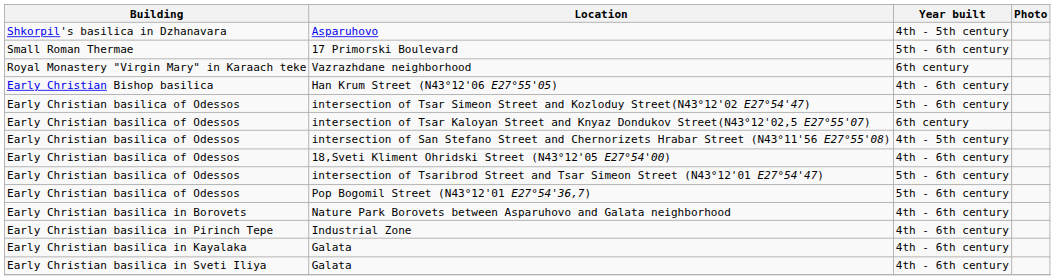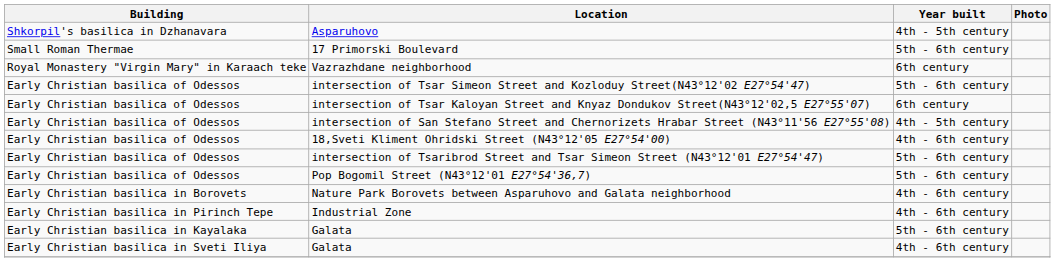- row: Early Christian Bishop basilica | Han Krum Street (N43°12'06 E27°55'05) | 4th - 6th century
Early Christian basilica in Kayalaka / Galata | Year built: 4th - 6th century -> 5th - 6th century
